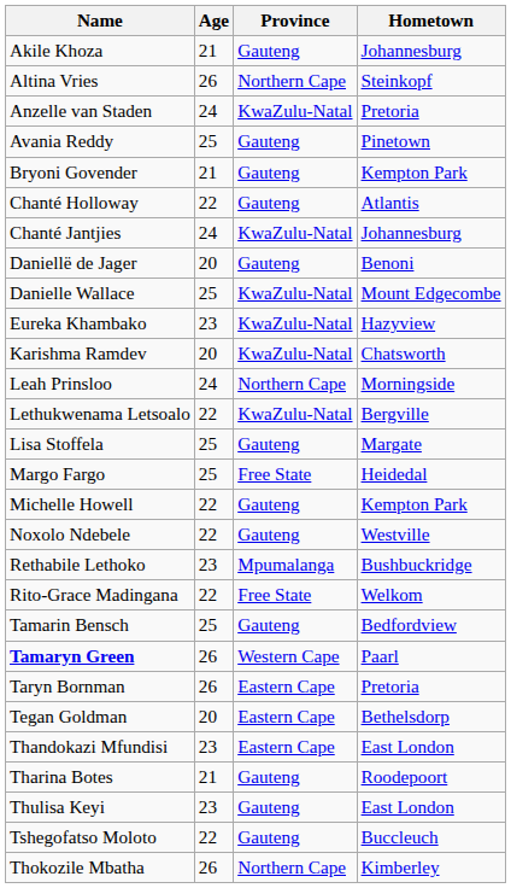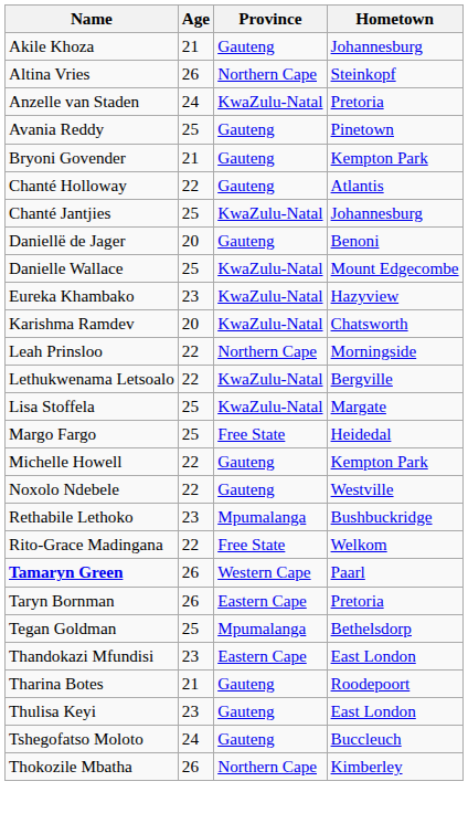Chanté Jantjies | Age: 24 -> 25
Leah Prinsloo | Age: 24 -> 22
Lisa Stoffela | Province: Gauteng -> KwaZulu-Natal
- row: Tamarin Bensch | 25 | Gauteng | Bedfordview
Tegan Goldman | Age: 20 -> 25
Tegan Goldman | Province: Eastern Cape -> Mpumalanga
Tshegofatso Moloto | Age: 22 -> 24
